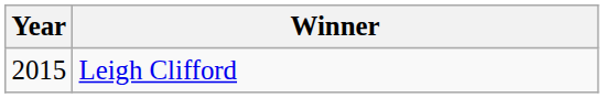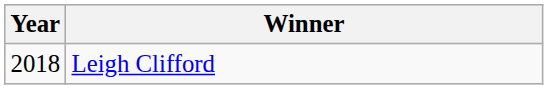Leigh Clifford | Year: 2015 -> 2018
